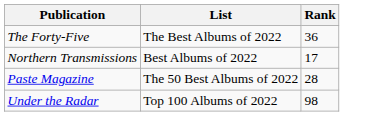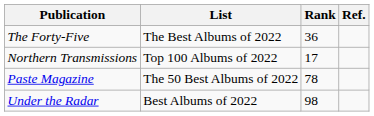+ column: Ref.
Northern Transmissions | List: Best Albums of 2022 -> Top 100 Albums of 2022
Paste Magazine | Rank: 28 -> 78
Under the Radar | List: Top 100 Albums of 2022 -> Best Albums of 2022
